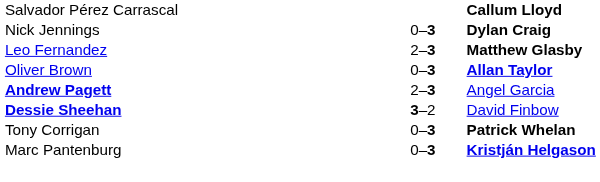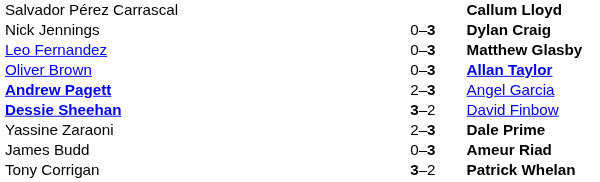Leo Fernandez | column 2: 2–3 -> 0–3
+ row: Yassine Zaraoni | 2–3 | Dale Prime
+ row: James Budd | 0–3 | Ameur Riad
Tony Corrigan | column 2: 0–3 -> 3–2
- row: Marc Pantenburg | 0–3 | Kristján Helgason
